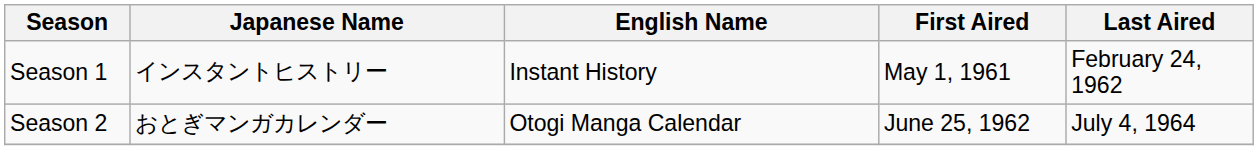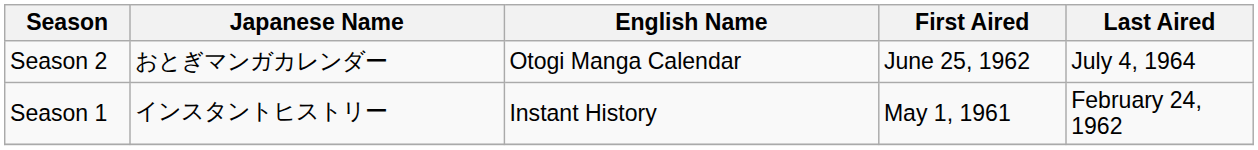rows swapped: Season 1 <-> Season 2
